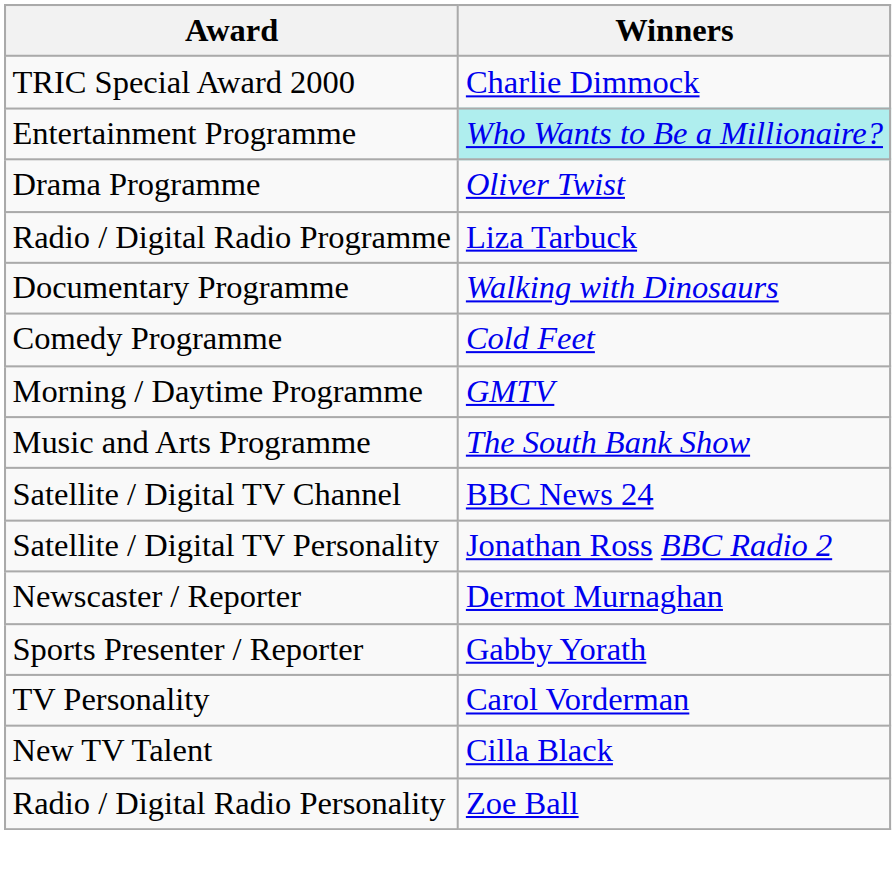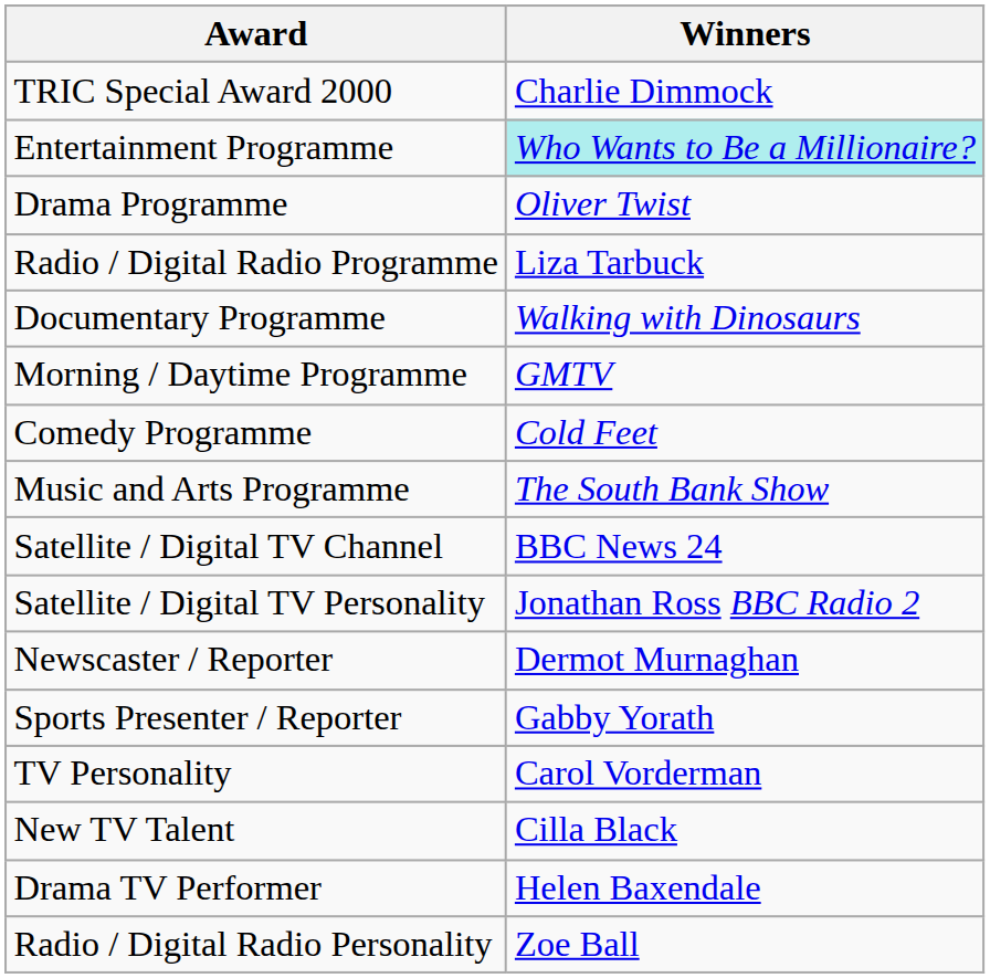rows swapped: Morning / Daytime Programme <-> Comedy Programme
+ row: Drama TV Performer | Helen Baxendale
